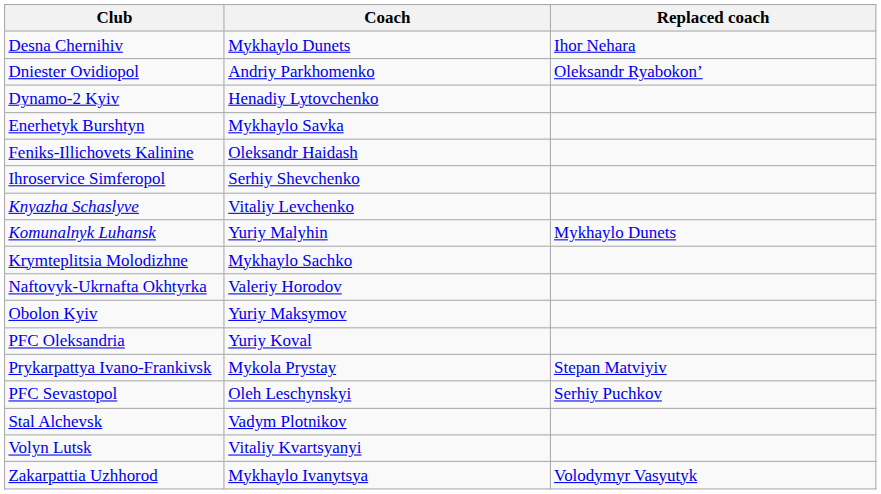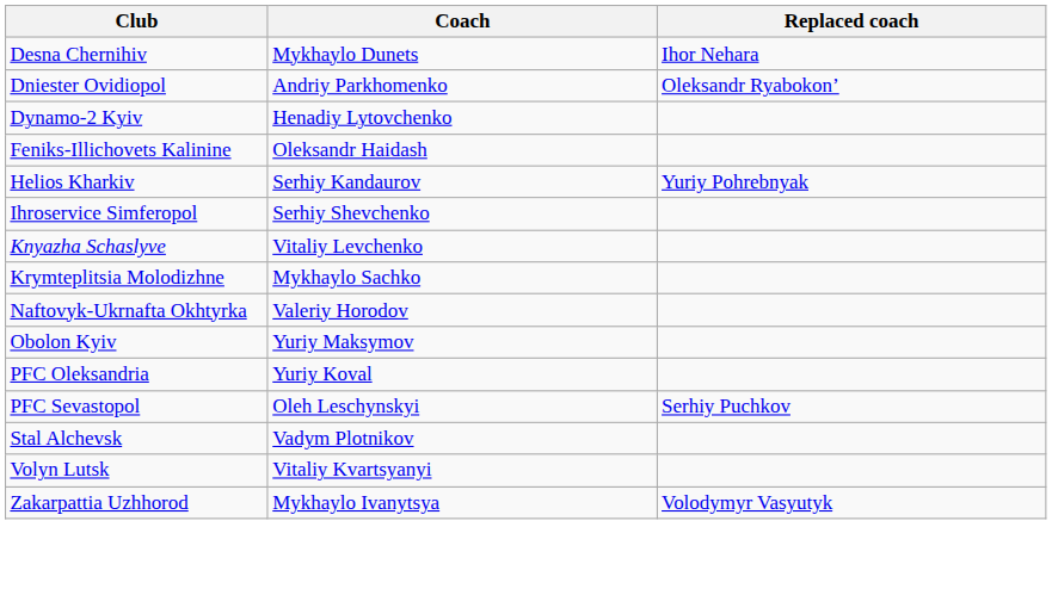- row: Enerhetyk Burshtyn | Mykhaylo Savka
+ row: Helios Kharkiv | Serhiy Kandaurov | Yuriy Pohrebnyak
- row: Komunalnyk Luhansk | Yuriy Malyhin | Mykhaylo Dunets
- row: Prykarpattya Ivano-Frankivsk | Mykola Prystay | Stepan Matviyiv
